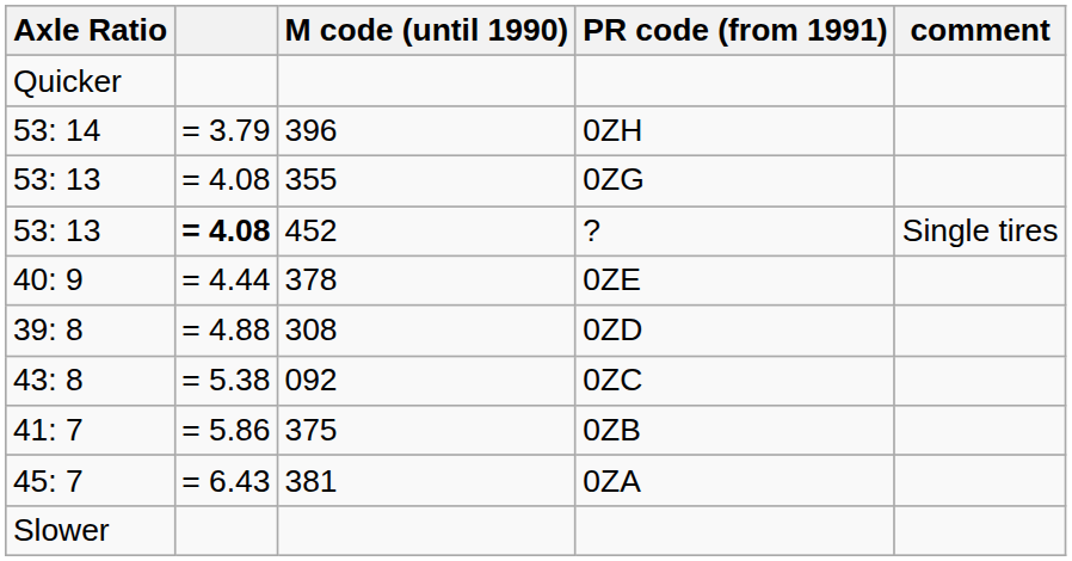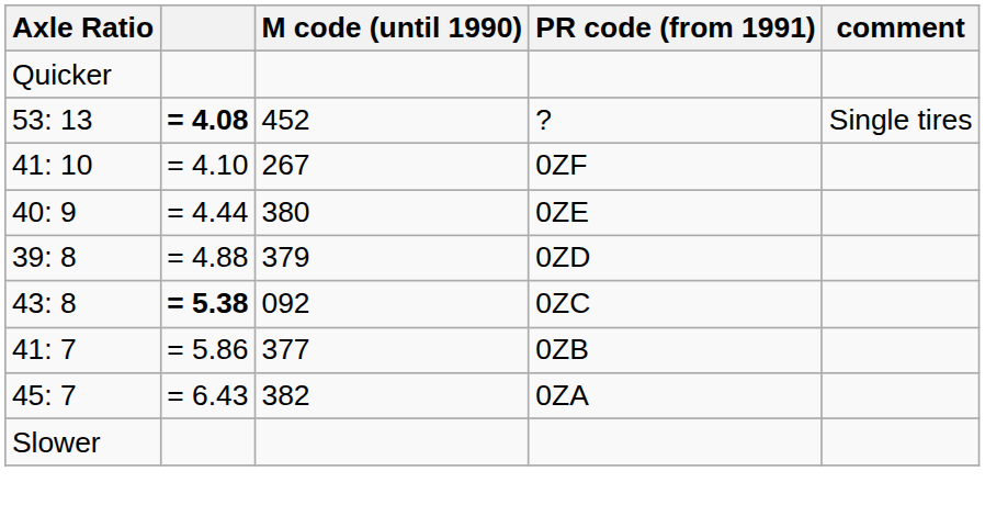- row: 53: 14 | = 3.79 | 396 | 0ZH
- row: 53: 13 | = 4.08 | 355 | 0ZG
+ row: 41: 10 | = 4.10 | 267 | 0ZF
0ZE | M code (until 1990): 378 -> 380
0ZD | M code (until 1990): 308 -> 379
0ZC | column 2: normal -> bold
0ZB | M code (until 1990): 375 -> 377
0ZA | M code (until 1990): 381 -> 382
